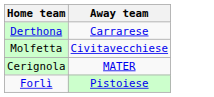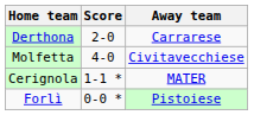+ column: Score | 2-0 | 4-0 | 1-1 * | 0-0 *
